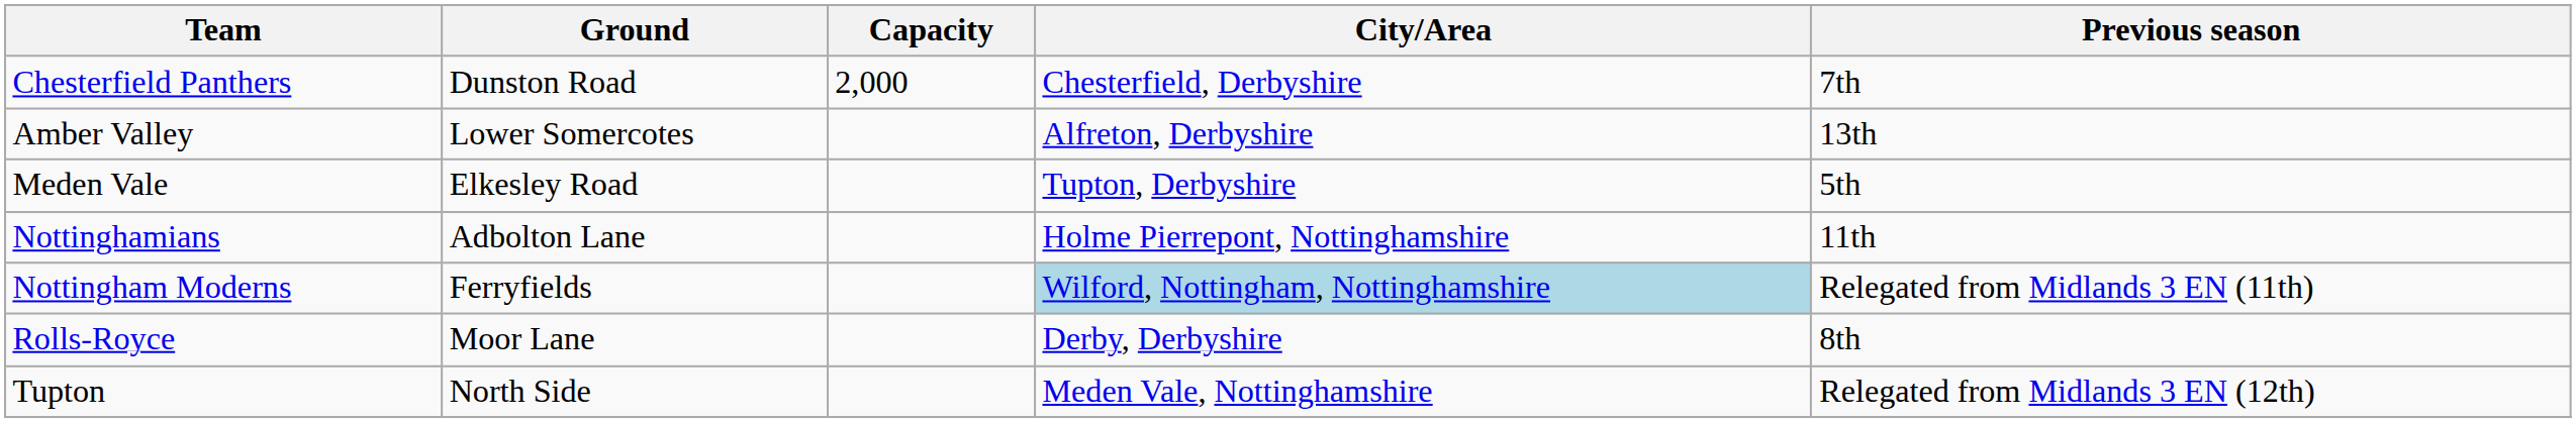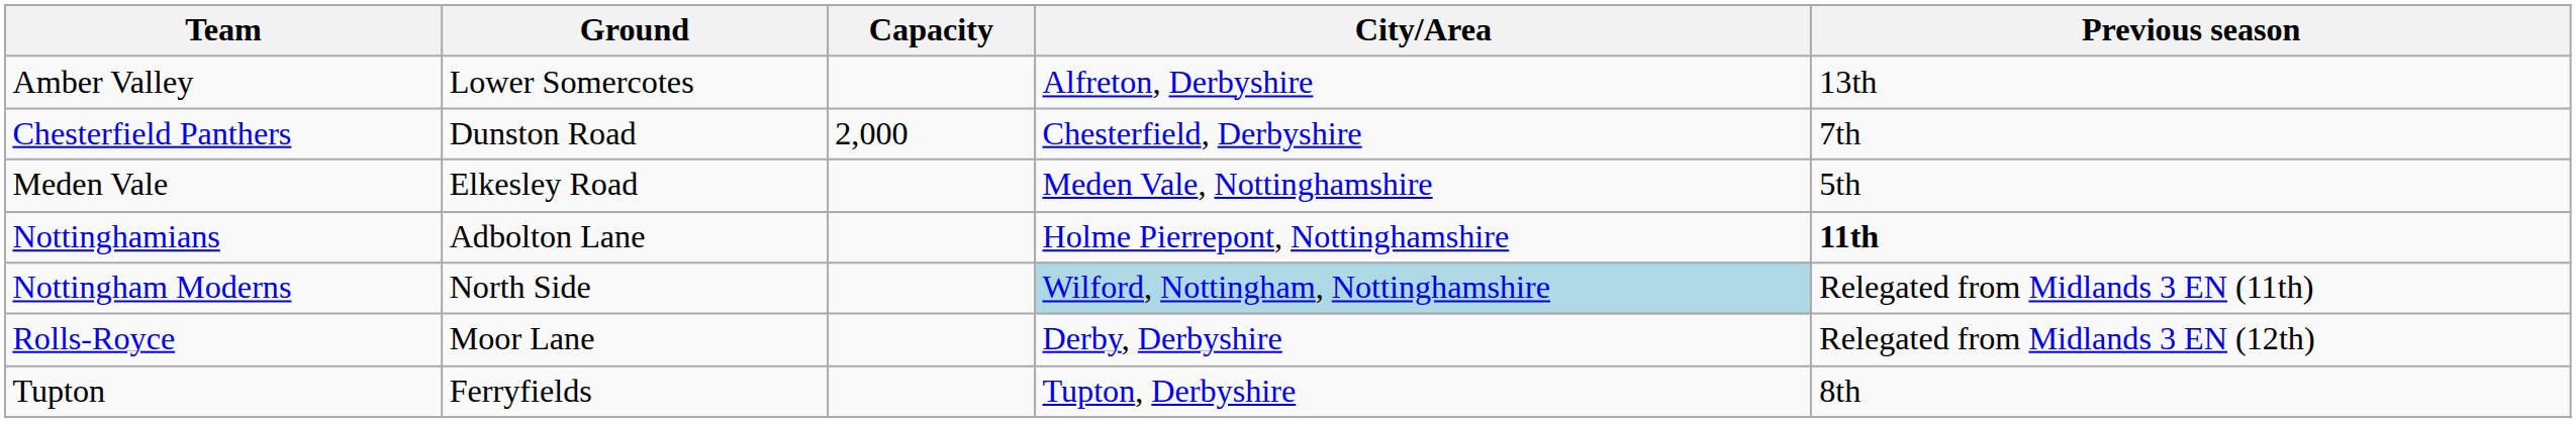rows swapped: Amber Valley <-> Chesterfield Panthers
Meden Vale | City/Area: Tupton, Derbyshire -> Meden Vale, Nottinghamshire
Nottinghamians | Previous season: normal -> bold
Nottingham Moderns | Ground: Ferryfields -> North Side
Rolls-Royce | Previous season: 8th -> Relegated from Midlands 3 EN (12th)
Tupton | Ground: North Side -> Ferryfields
Tupton | City/Area: Meden Vale, Nottinghamshire -> Tupton, Derbyshire
Tupton | Previous season: Relegated from Midlands 3 EN (12th) -> 8th
